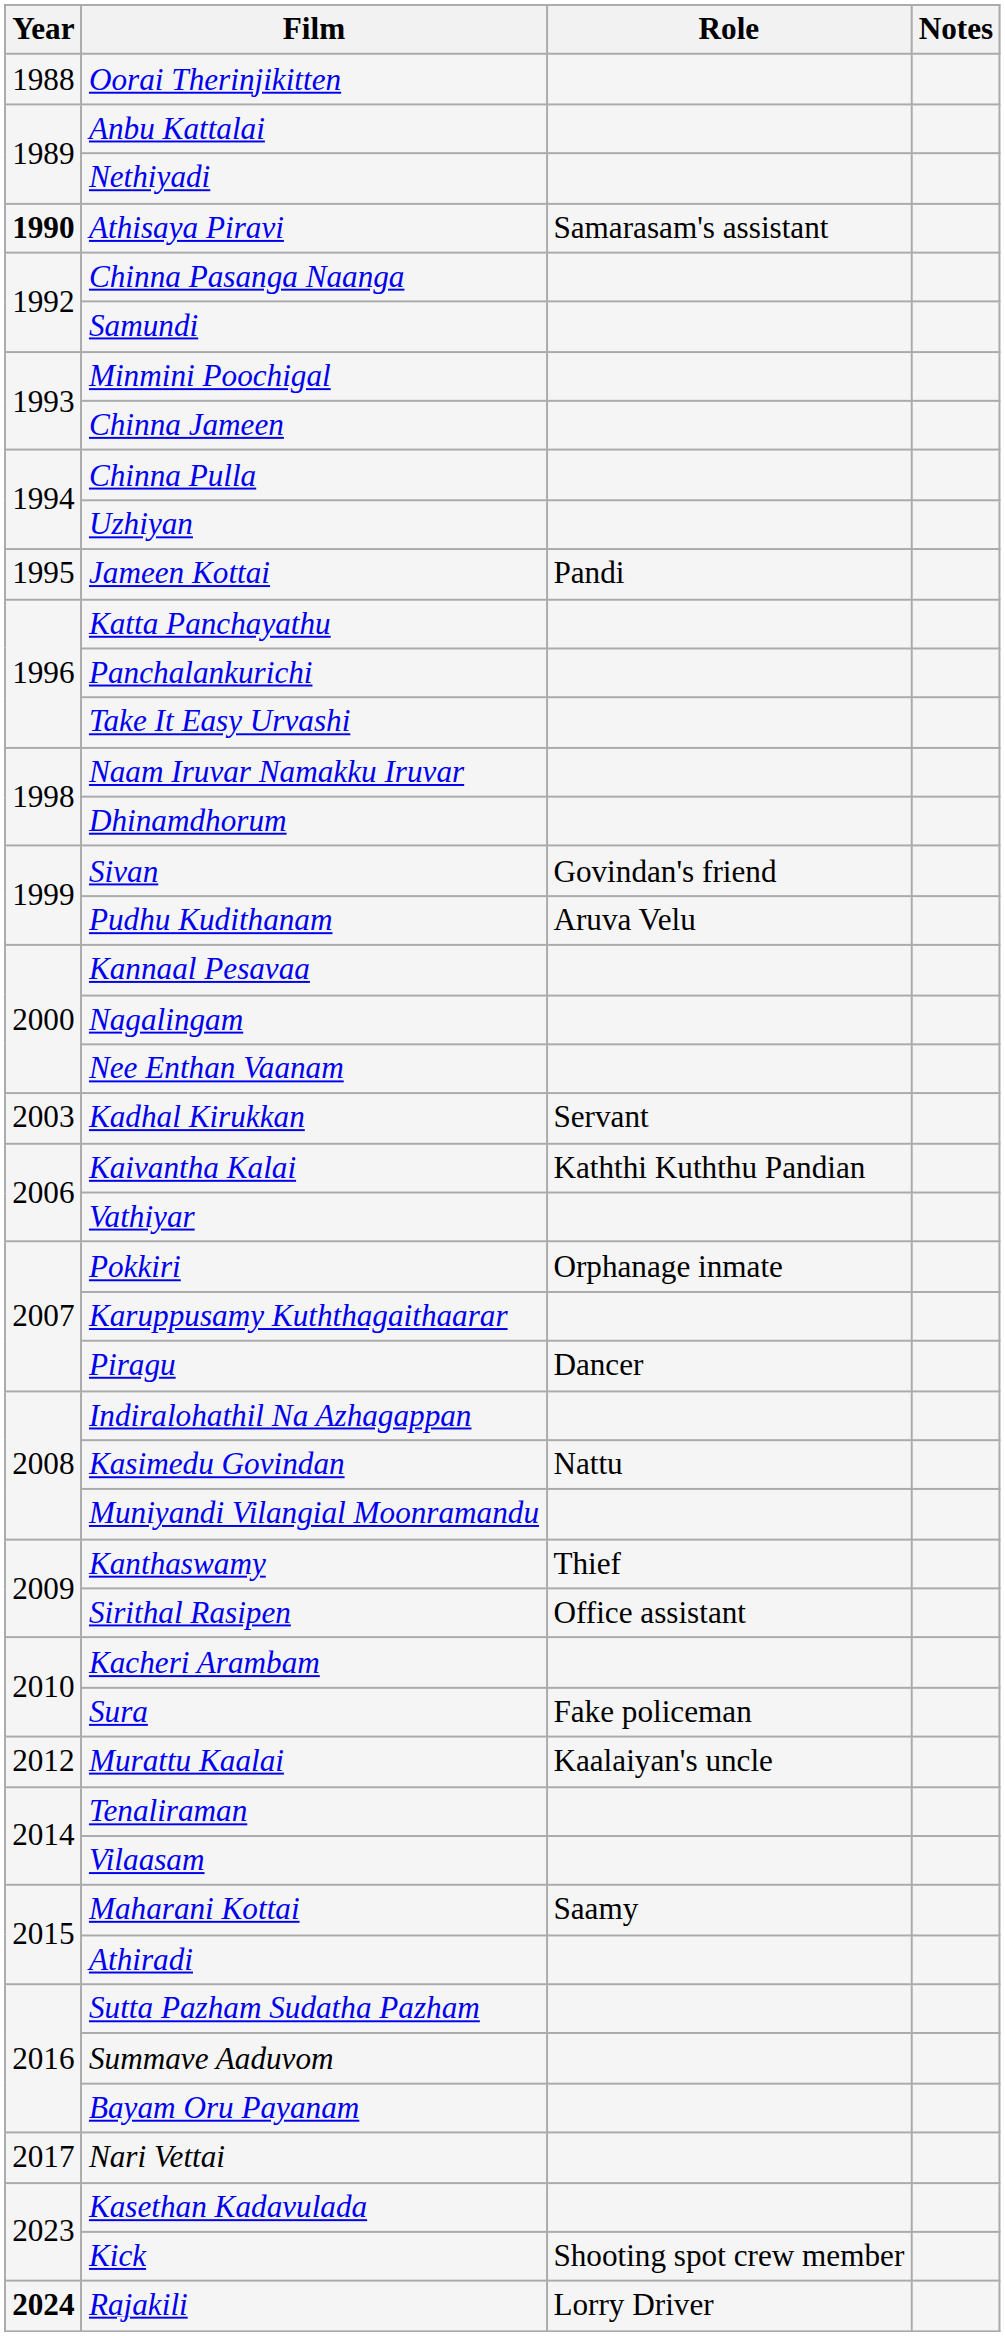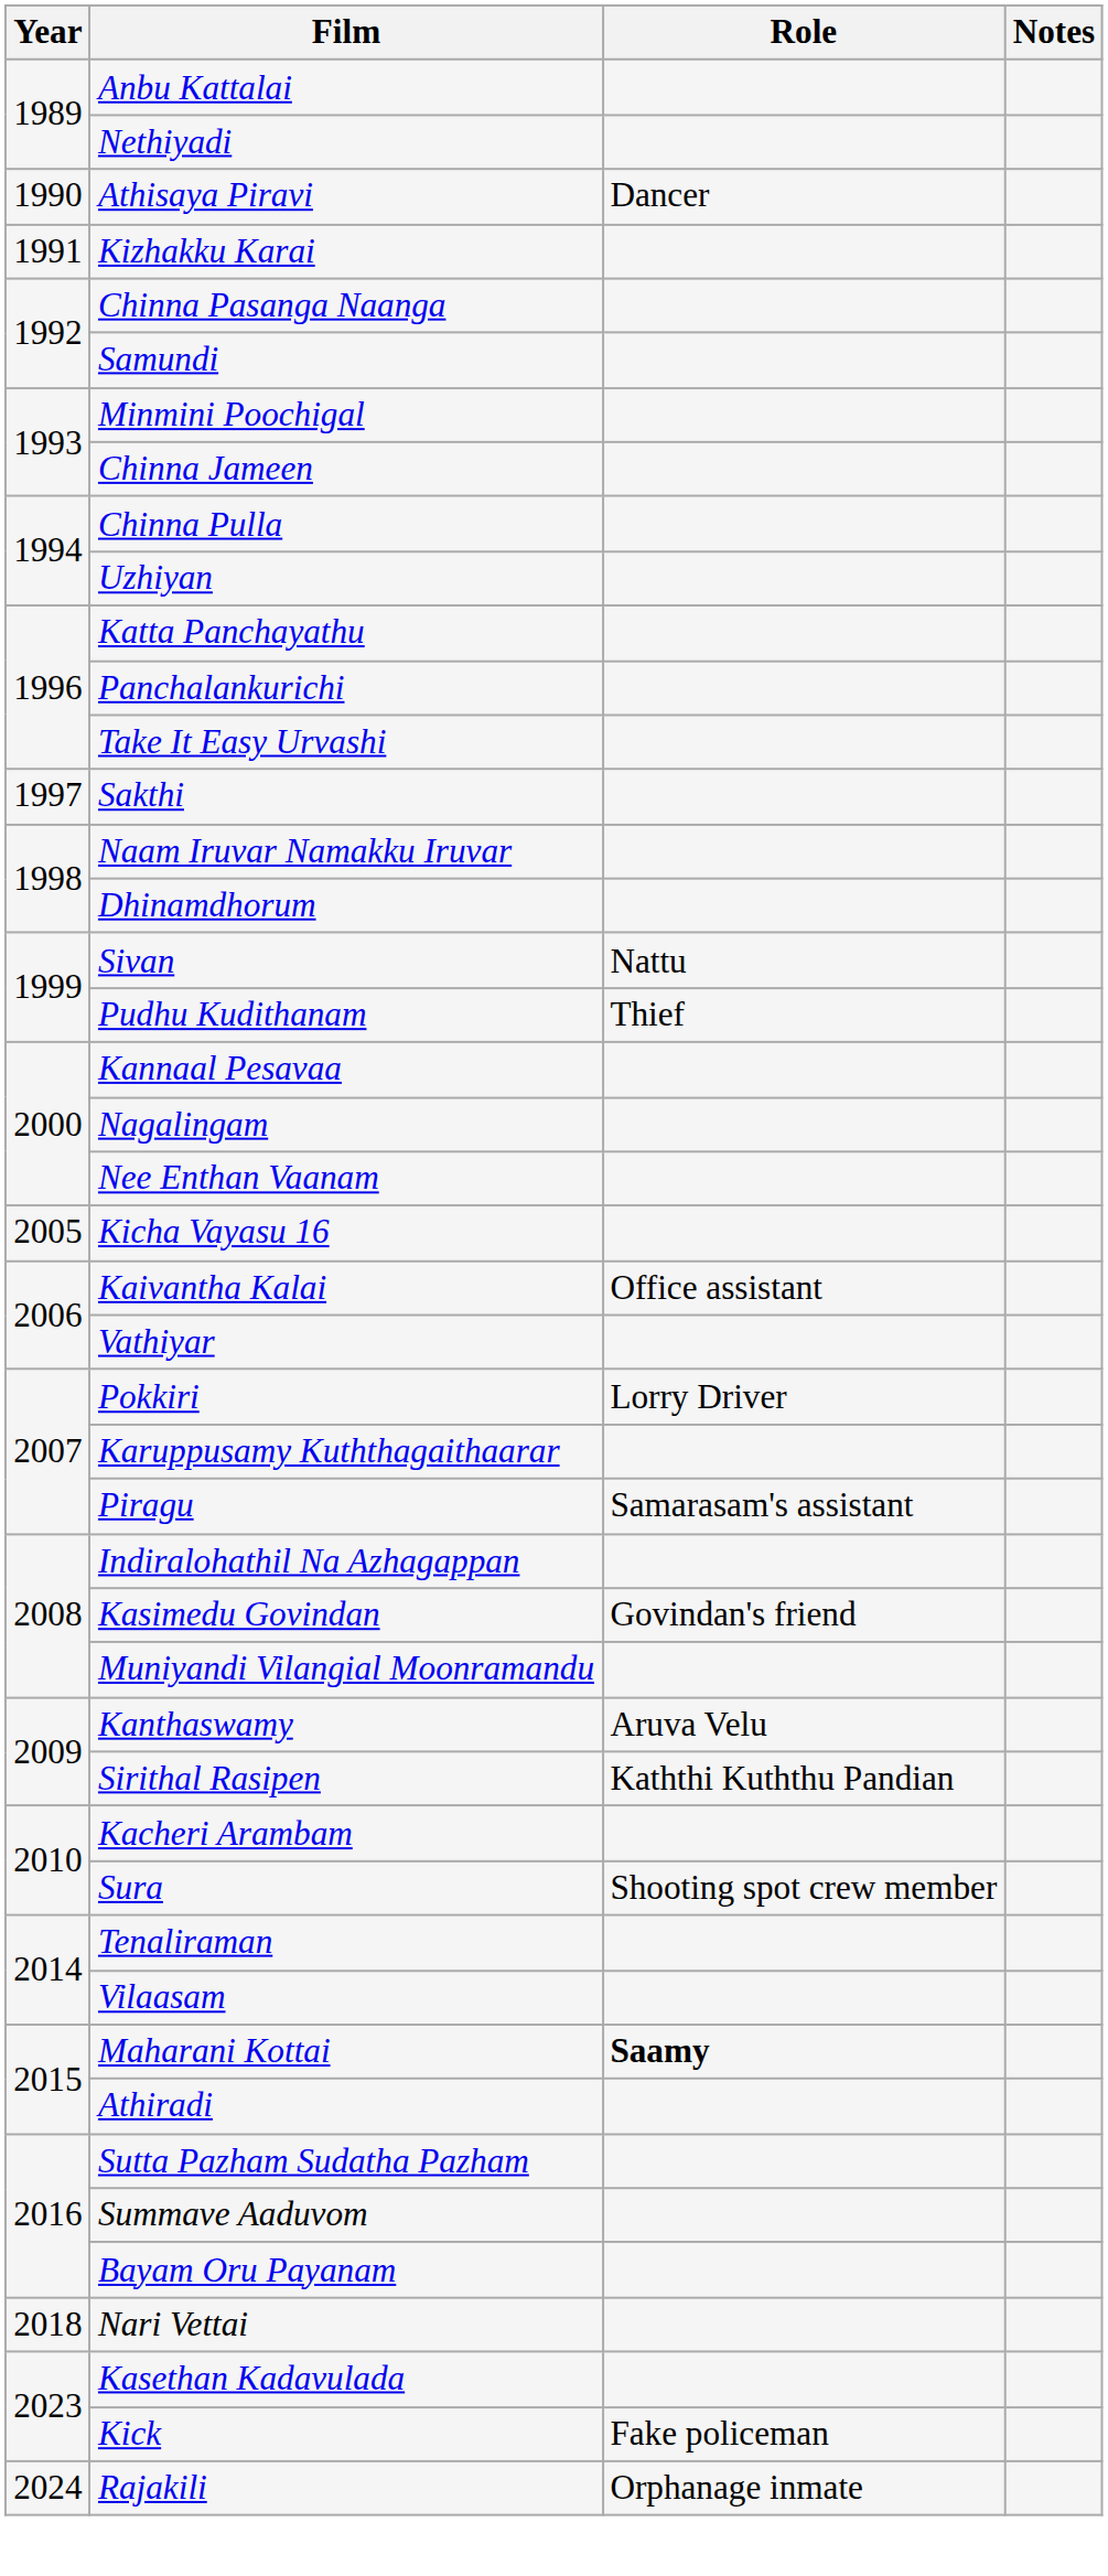- row: 1988 | Oorai Therinjikitten
Athisaya Piravi | Year: bold -> normal
Athisaya Piravi | Role: Samarasam's assistant -> Dancer
+ row: 1991 | Kizhakku Karai
- row: 1995 | Jameen Kottai | Pandi
+ row: 1997 | Sakthi
Sivan | Role: Govindan's friend -> Nattu
Pudhu Kudithanam | Role: Aruva Velu -> Thief
- row: 2003 | Kadhal Kirukkan | Servant
+ row: 2005 | Kicha Vayasu 16
Kaivantha Kalai | Role: Kaththi Kuththu Pandian -> Office assistant
Pokkiri | Role: Orphanage inmate -> Lorry Driver
Piragu | Role: Dancer -> Samarasam's assistant
Kasimedu Govindan | Role: Nattu -> Govindan's friend
Kanthaswamy | Role: Thief -> Aruva Velu
Sirithal Rasipen | Role: Office assistant -> Kaththi Kuththu Pandian
Sura | Role: Fake policeman -> Shooting spot crew member
- row: 2012 | Murattu Kaalai | Kaalaiyan's uncle
Maharani Kottai | Role: normal -> bold
Nari Vettai | Year: 2017 -> 2018
Kick | Role: Shooting spot crew member -> Fake policeman
Rajakili | Year: bold -> normal
Rajakili | Role: Lorry Driver -> Orphanage inmate
